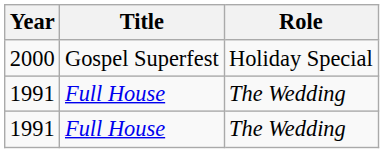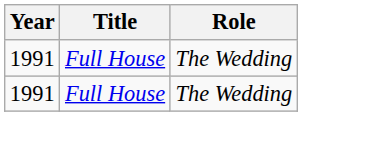- row: 2000 | Gospel Superfest | Holiday Special
